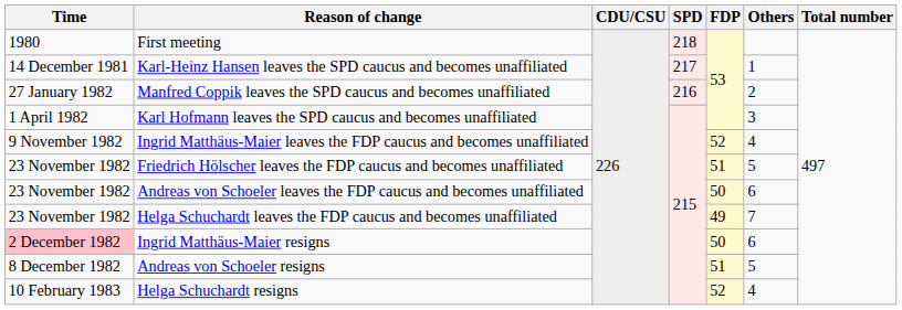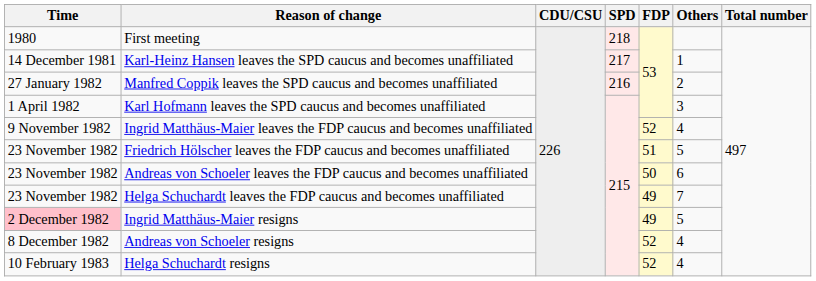Ingrid Matthäus-Maier resigns | FDP: 50 -> 49
Ingrid Matthäus-Maier resigns | Others: 6 -> 5
Andreas von Schoeler resigns | FDP: 51 -> 52
Andreas von Schoeler resigns | Others: 5 -> 4
